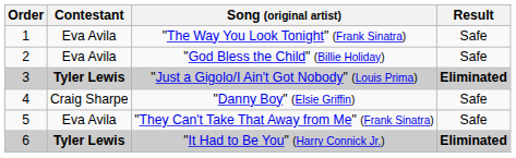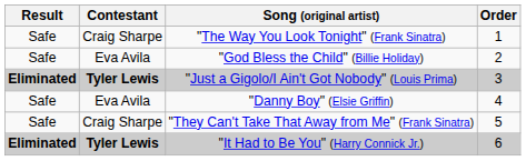columns swapped: Order <-> Result
"The Way You Look Tonight" (Frank Sinatra) | Contestant: Eva Avila -> Craig Sharpe
"Danny Boy" (Elsie Griffin) | Contestant: Craig Sharpe -> Eva Avila
"They Can't Take That Away from Me" (Frank Sinatra) | Contestant: Eva Avila -> Craig Sharpe
